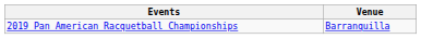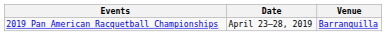+ column: Date | April 23–28, 2019
